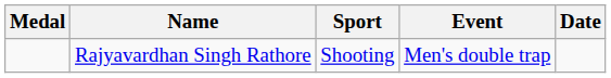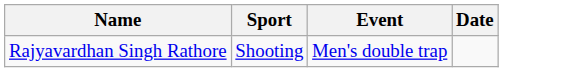- column: Medal
